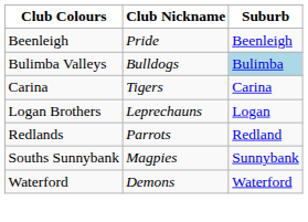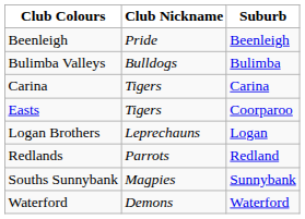Bulimba Valleys | Suburb: lightblue background -> no background
+ row: Easts | Tigers | Coorparoo
